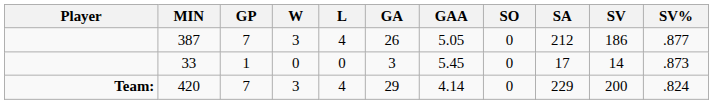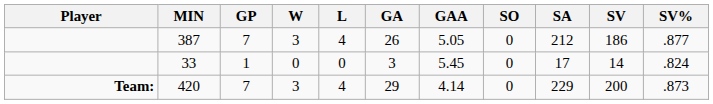33 | SV%: .873 -> .824
420 | SV%: .824 -> .873
